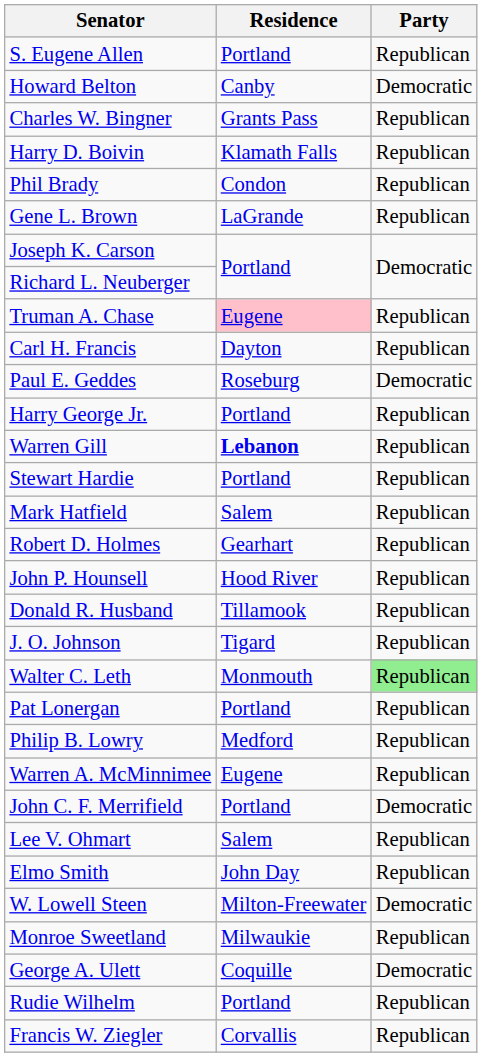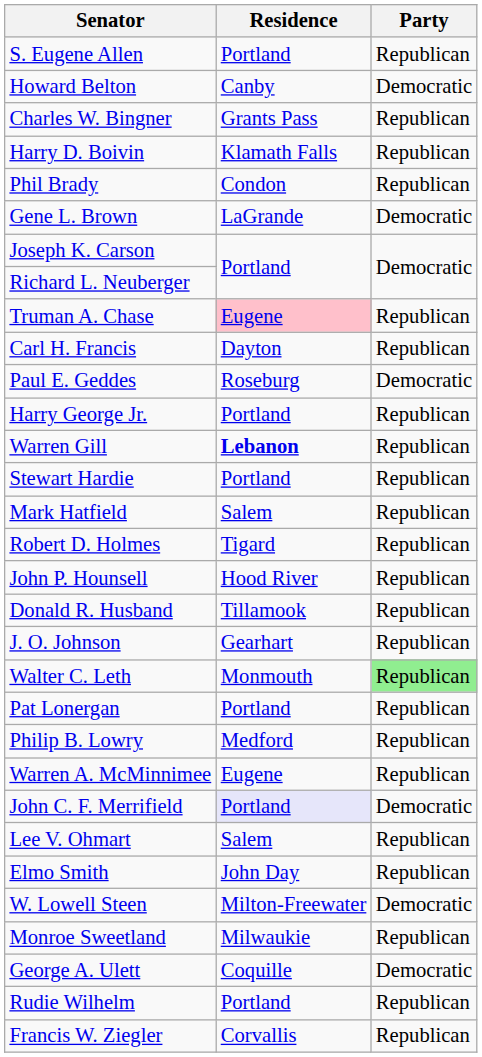Gene L. Brown | Party: Republican -> Democratic
Robert D. Holmes | Residence: Gearhart -> Tigard
J. O. Johnson | Residence: Tigard -> Gearhart
John C. F. Merrifield | Residence: no background -> lavender background
